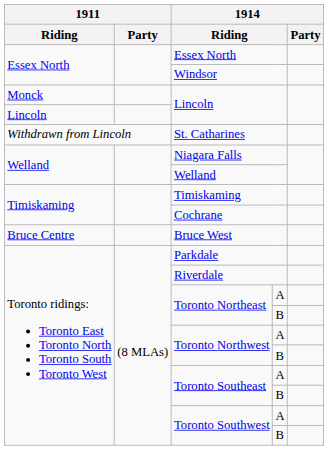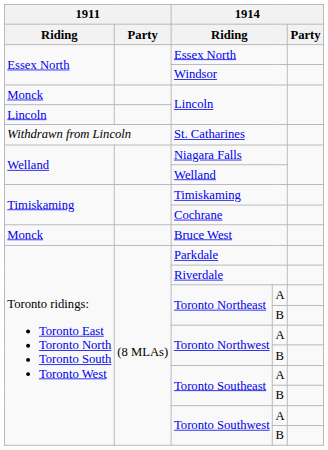Bruce West | 1911 / Riding: Bruce Centre -> Monck
